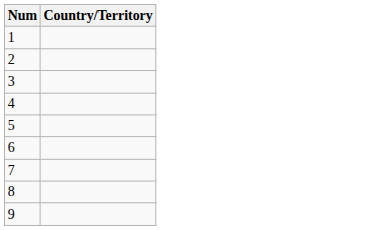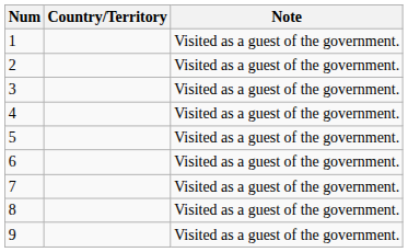+ column: Note | Visited as a guest of the government. | Visited as a guest of the government. | Visited as a guest of the government. | Visited as a guest of the government. | Visited as a guest of the government. | Visited as a guest of the government. | Visited as a guest of the government. | Visited as a guest of the government. | Visited as a guest of the government.
